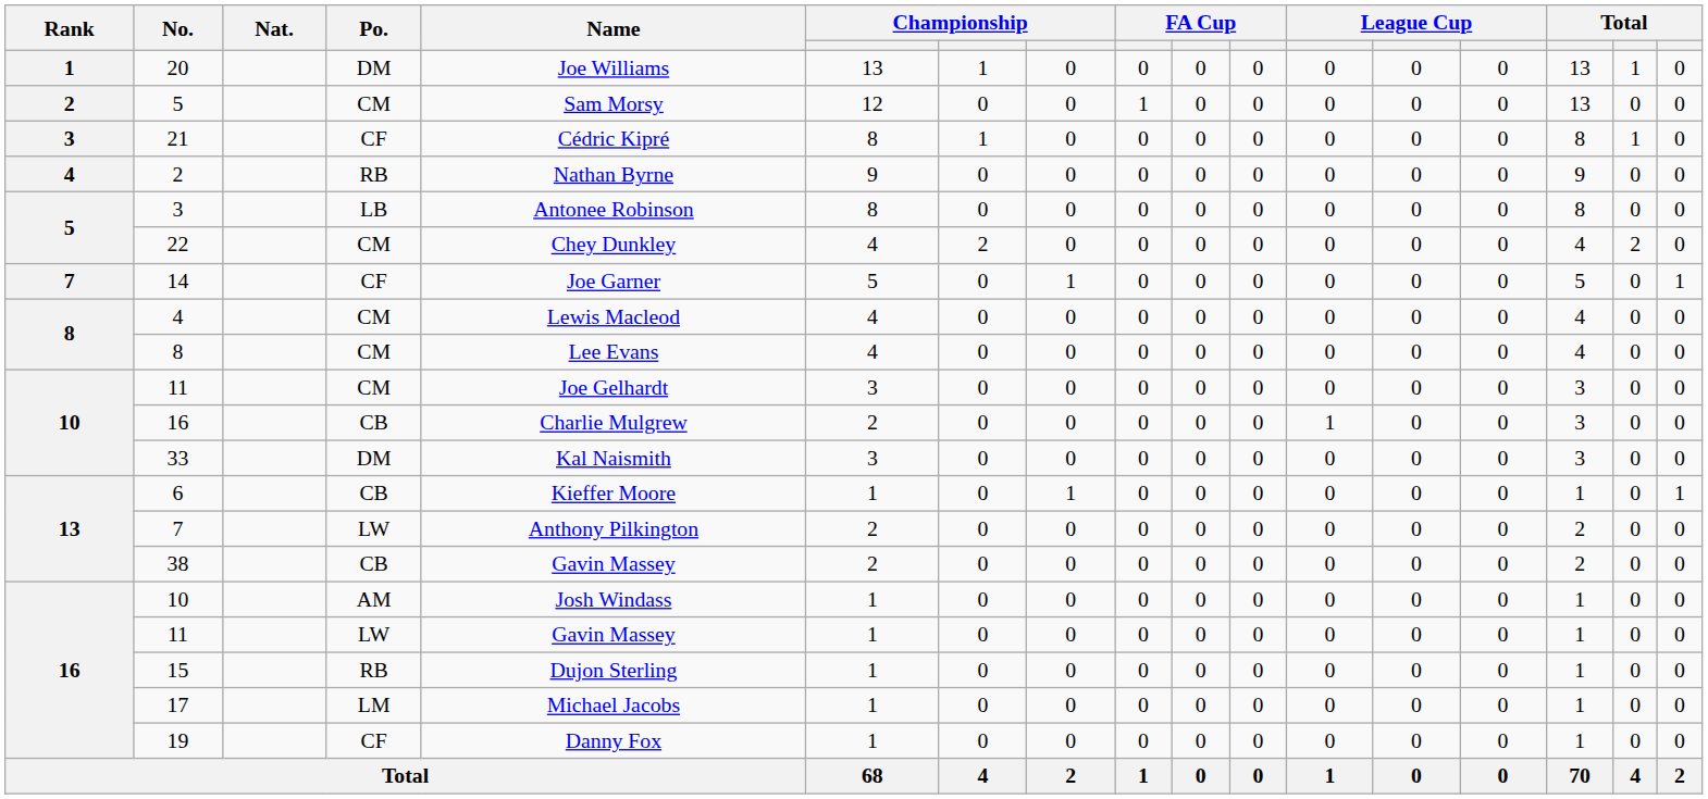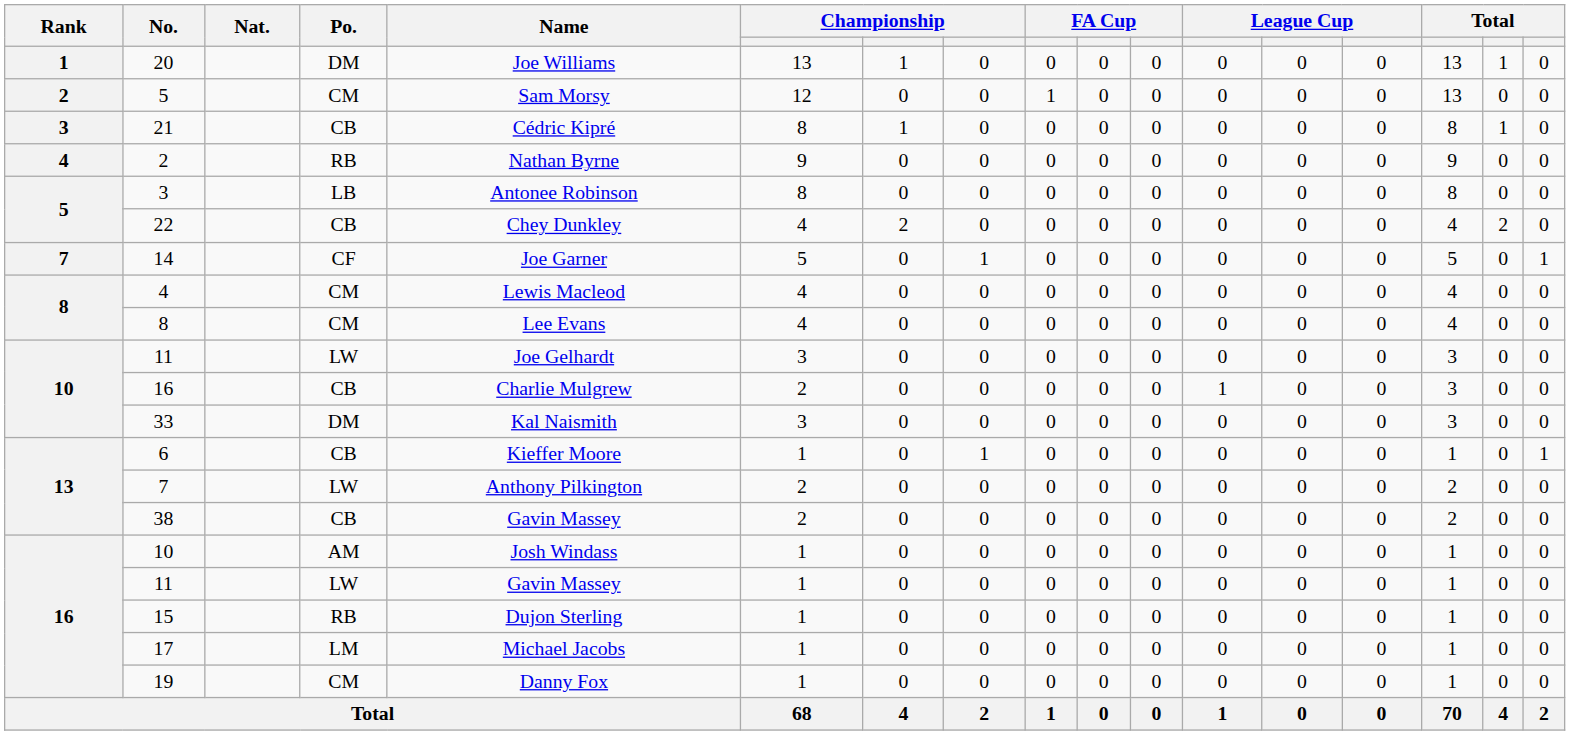21 | Po.: CF -> CB
22 | Po.: CM -> CB
10 / 11 | Po.: CM -> LW
19 | Po.: CF -> CM
